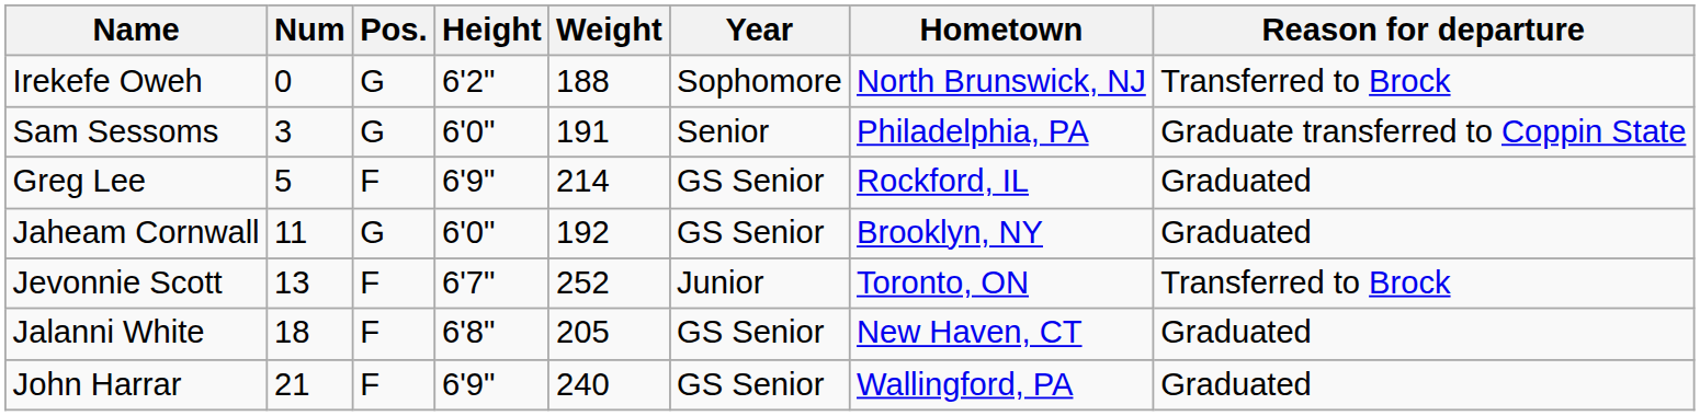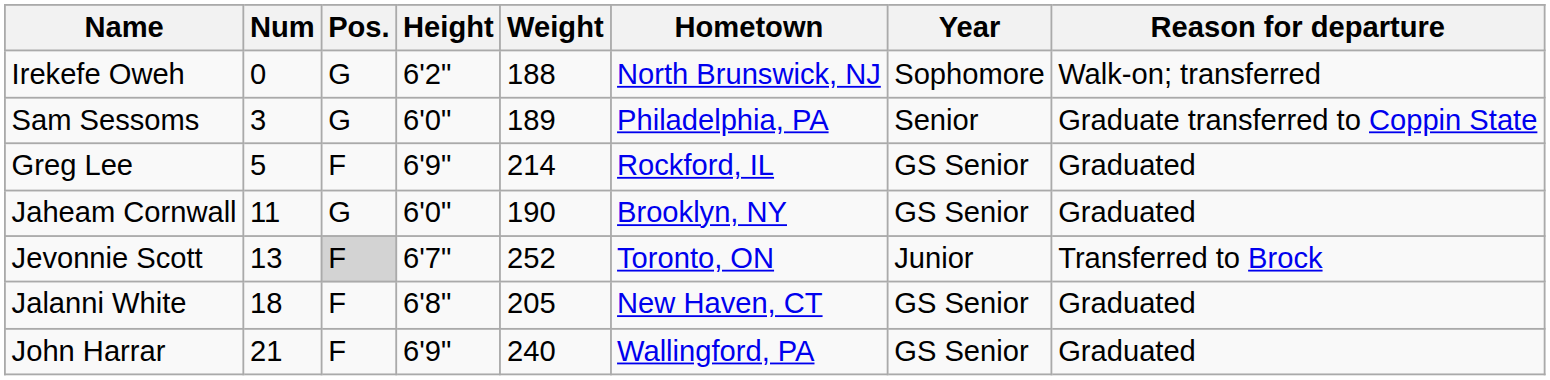columns swapped: Year <-> Hometown
Irekefe Oweh | Reason for departure: Transferred to Brock -> Walk-on; transferred
Sam Sessoms | Weight: 191 -> 189
Jaheam Cornwall | Weight: 192 -> 190
Jevonnie Scott | Pos.: no background -> lightgrey background
